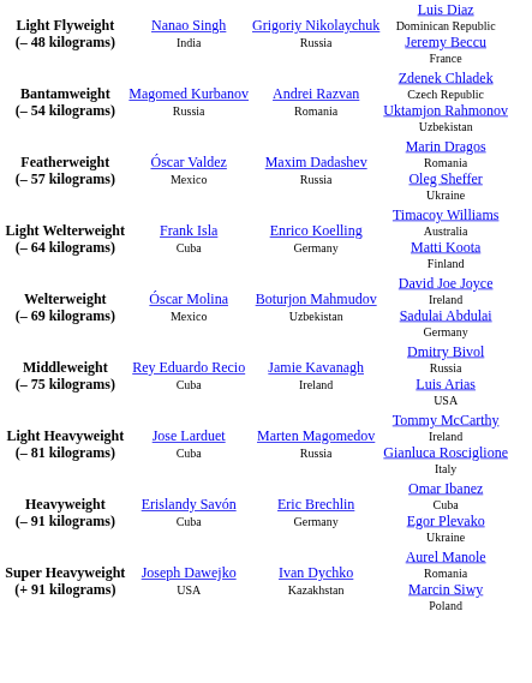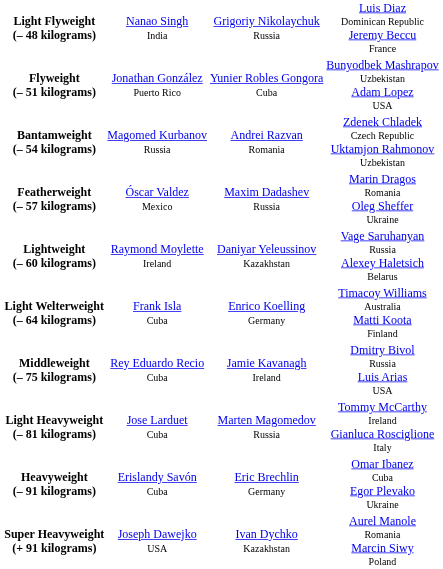+ row: Flyweight (– 51 kilograms) | Jonathan González Puerto Rico | Yunier Robles Gongora Cuba | Bunyodbek Mashrapov Uzbekistan Adam Lopez USA
+ row: Lightweight (– 60 kilograms) | Raymond Moylette Ireland | Daniyar Yeleussinov Kazakhstan | Vage Saruhanyan Russia Alexey Haletsich Belarus
- row: Welterweight (– 69 kilograms) | Óscar Molina Mexico | Boturjon Mahmudov Uzbekistan | David Joe Joyce Ireland Sadulai Abdulai Germany
